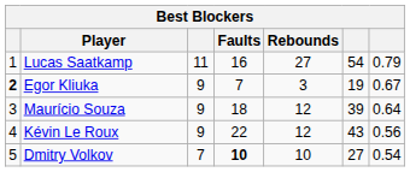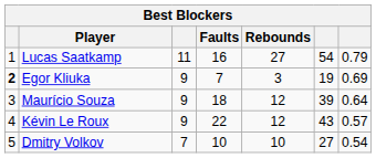Egor Kliuka | column 7: 0.67 -> 0.69
Kévin Le Roux | column 7: 0.56 -> 0.57
Dmitry Volkov | Faults: bold -> normal
